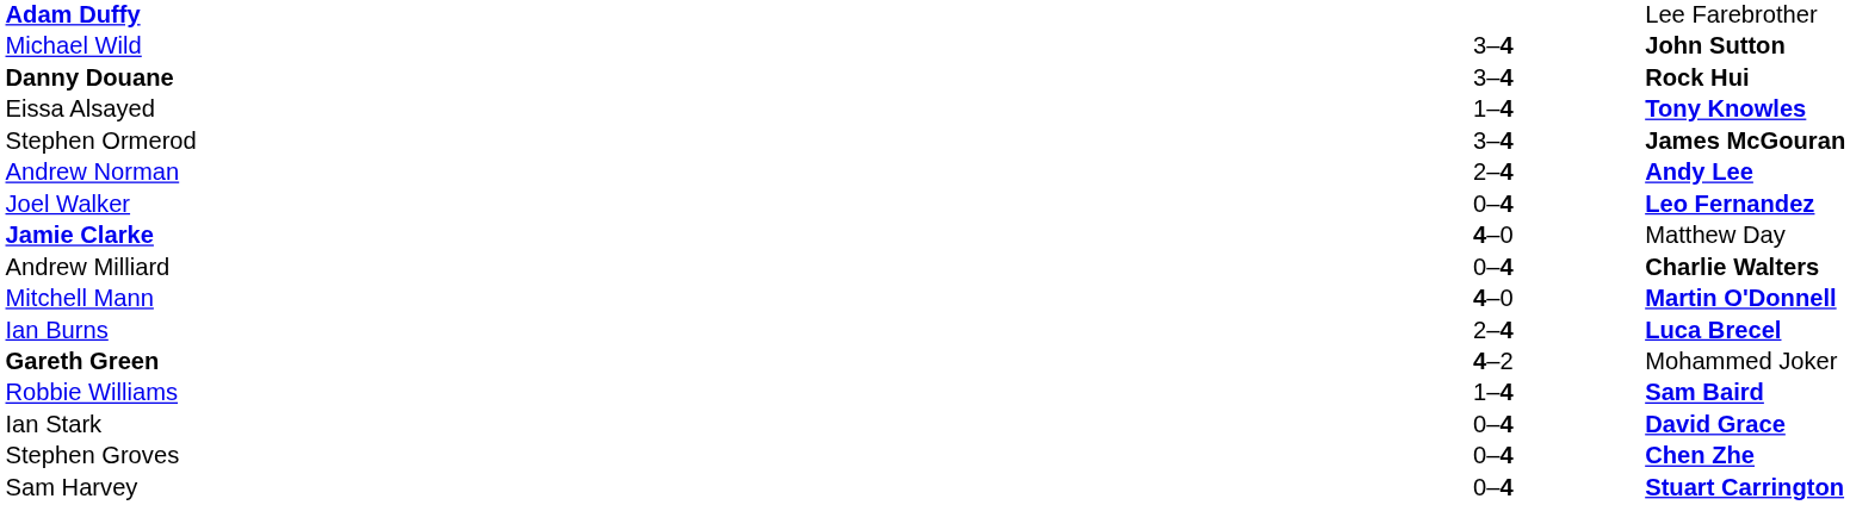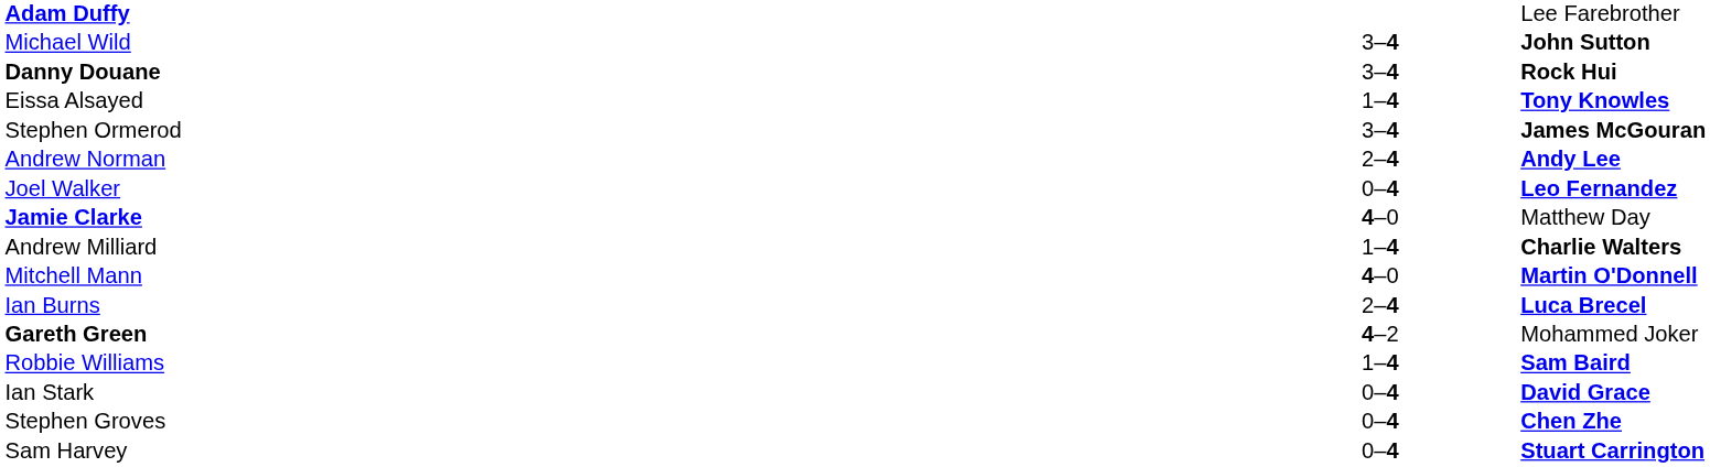Andrew Milliard | column 2: 0–4 -> 1–4
